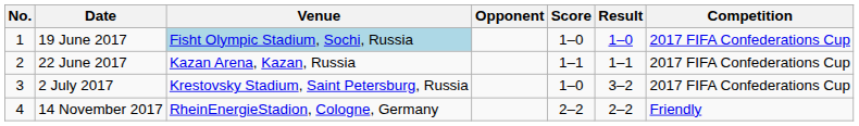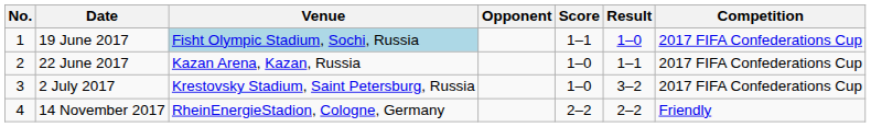19 June 2017 | Score: 1–0 -> 1–1
22 June 2017 | Score: 1–1 -> 1–0
